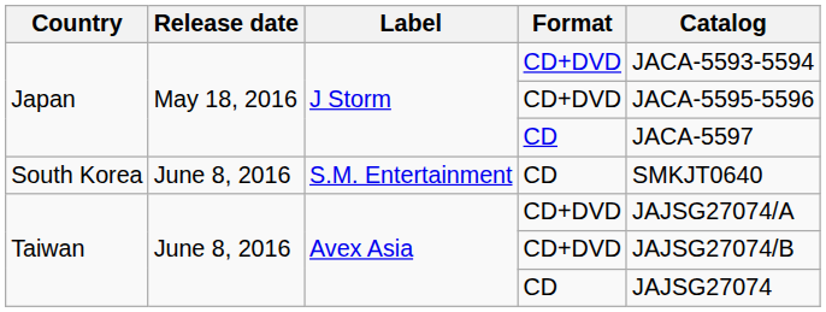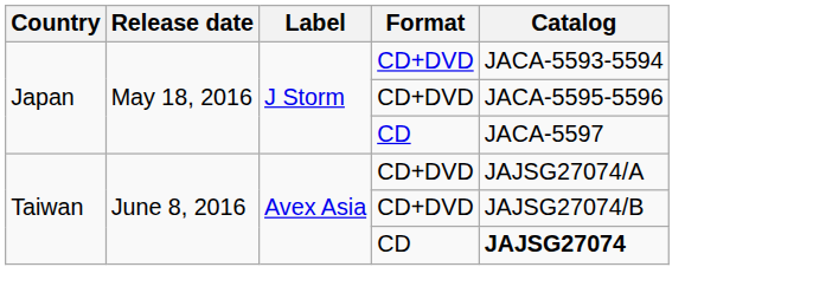- row: South Korea | June 8, 2016 | S.M. Entertainment | CD | SMKJT0640
Taiwan / CD | Catalog: normal -> bold
